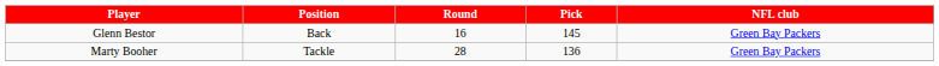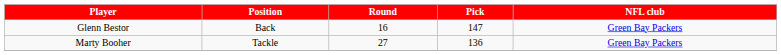Glenn Bestor | Pick: 145 -> 147
Marty Booher | Round: 28 -> 27
